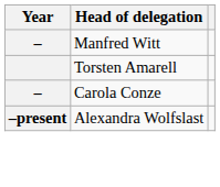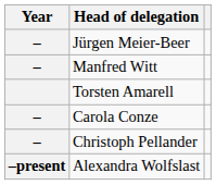+ row: – | Jürgen Meier-Beer
+ row: – | Christoph Pellander
